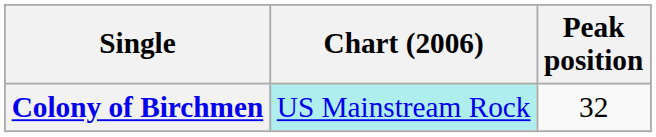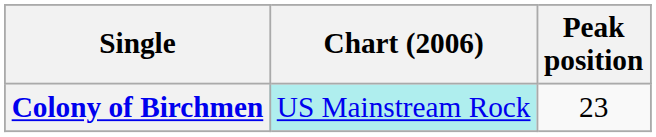Colony of Birchmen | Peak position: 32 -> 23
